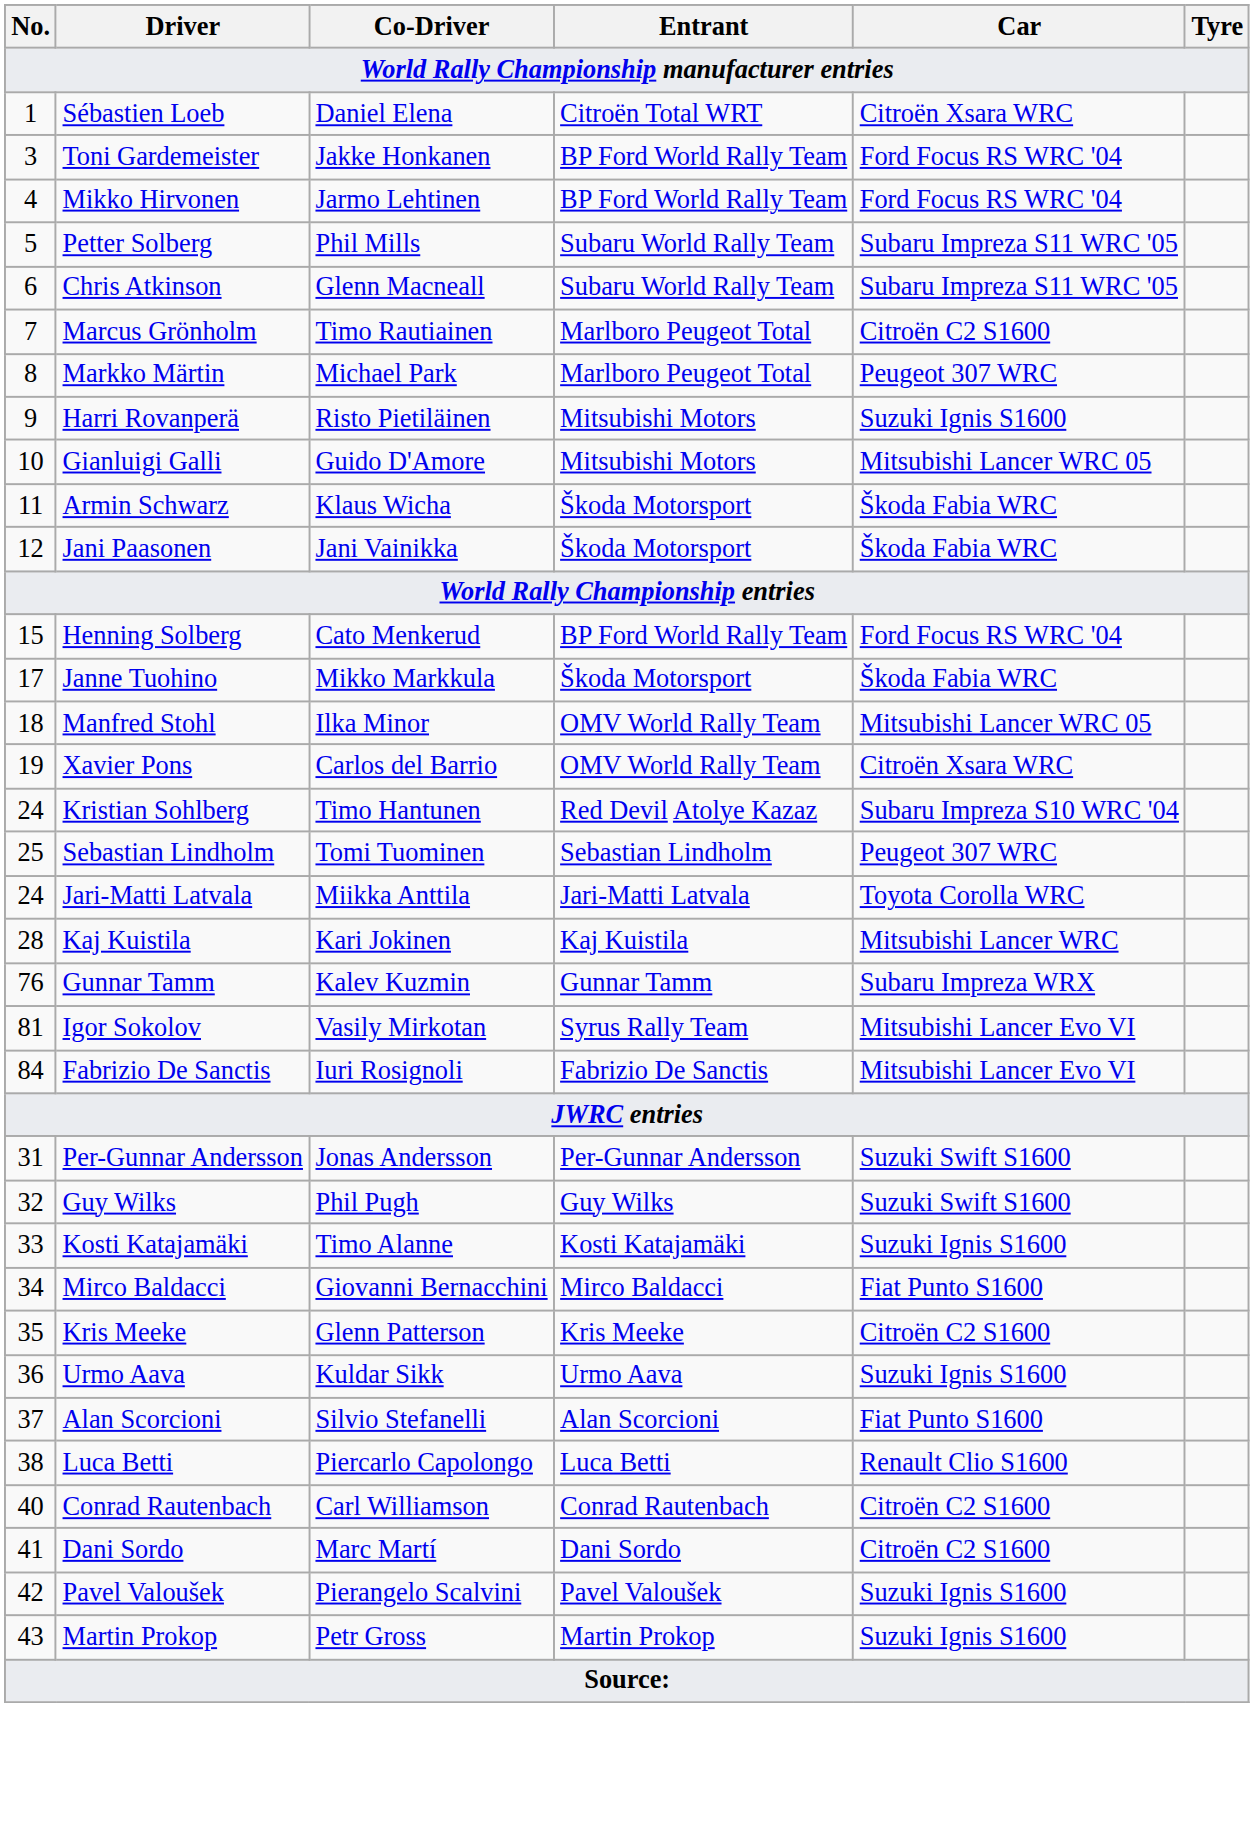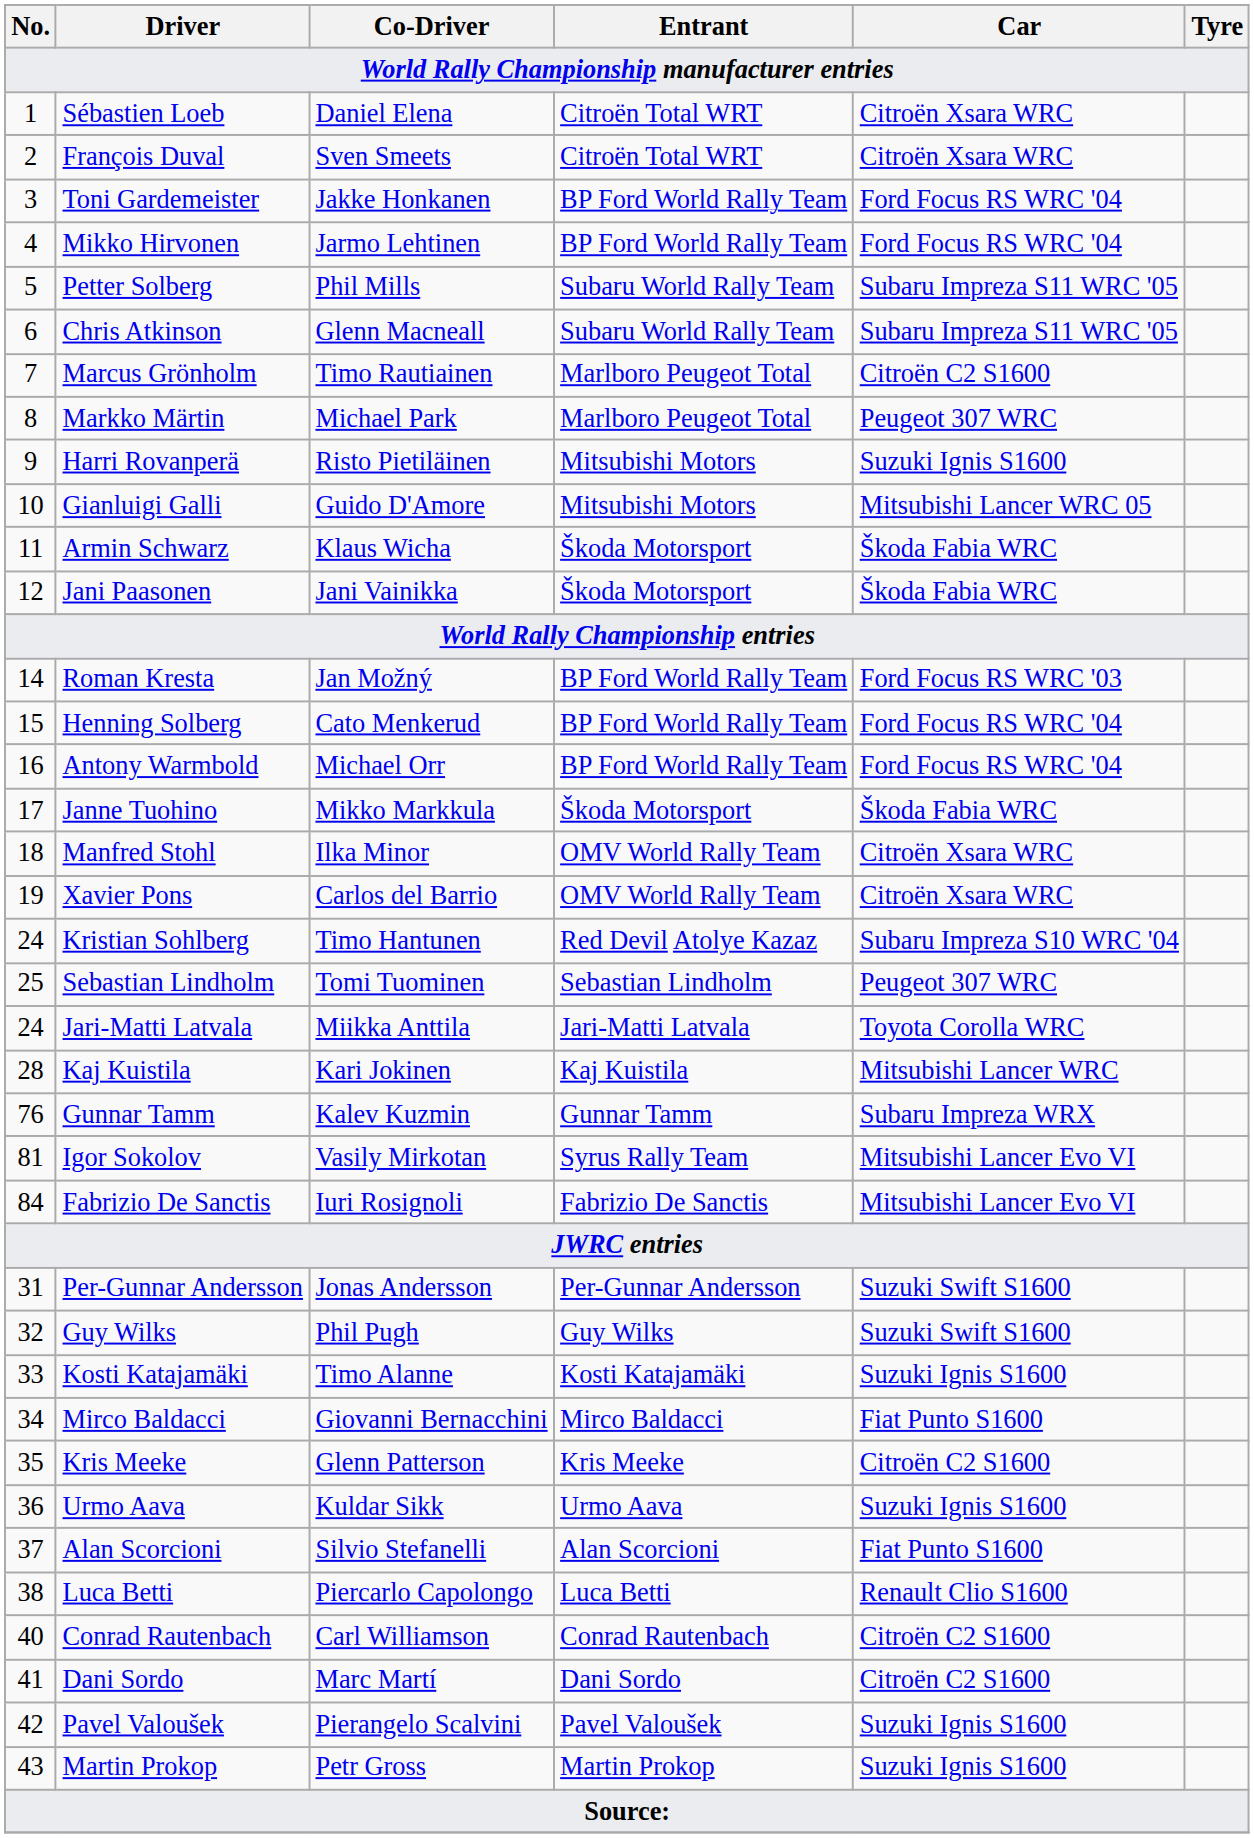+ row: 2 | François Duval | Sven Smeets | Citroën Total WRT | Citroën Xsara WRC
+ row: 14 | Roman Kresta | Jan Možný | BP Ford World Rally Team | Ford Focus RS WRC '03
+ row: 16 | Antony Warmbold | Michael Orr | BP Ford World Rally Team | Ford Focus RS WRC '04
Manfred Stohl | Car: Mitsubishi Lancer WRC 05 -> Citroën Xsara WRC
